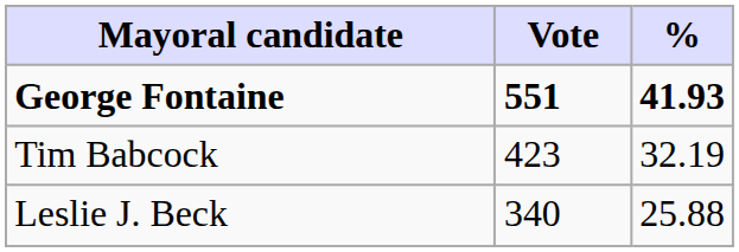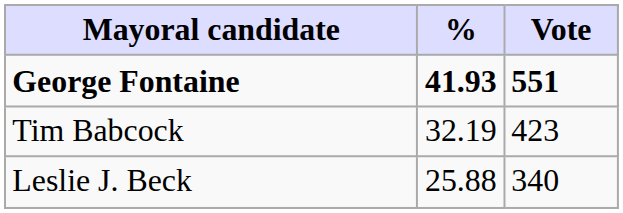columns swapped: Vote <-> %
